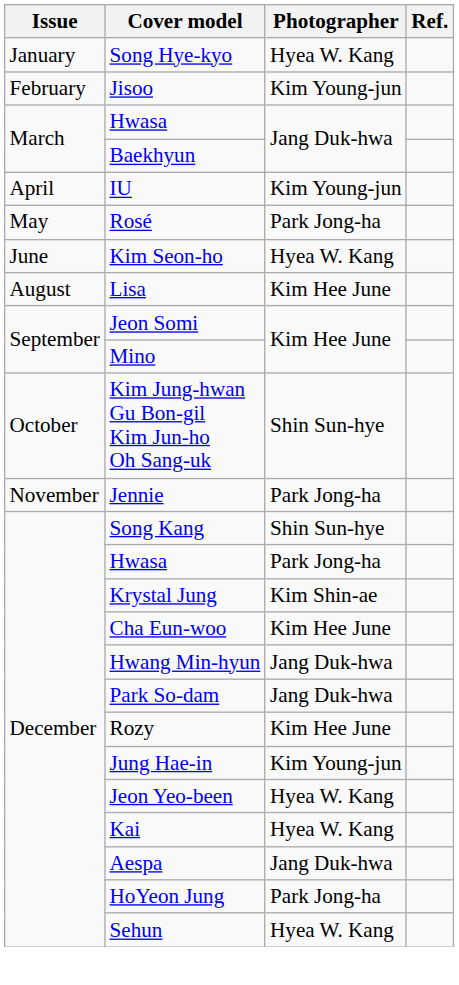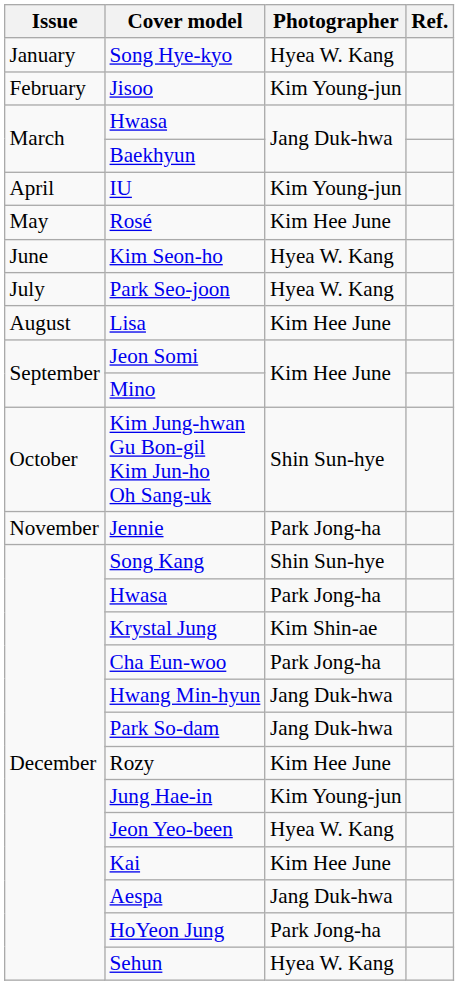Rosé | Photographer: Park Jong-ha -> Kim Hee June
+ row: July | Park Seo-joon | Hyea W. Kang
Cha Eun-woo | Photographer: Kim Hee June -> Park Jong-ha
Kai | Photographer: Hyea W. Kang -> Kim Hee June
